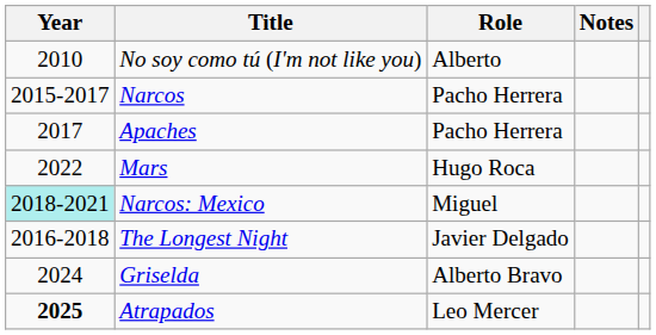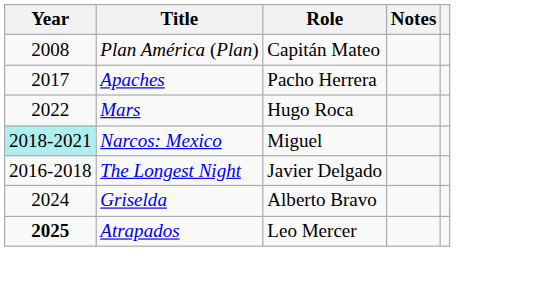+ row: 2008 | Plan América (Plan) | Capitán Mateo
- row: 2010 | No soy como tú (I'm not like you) | Alberto
- row: 2015-2017 | Narcos | Pacho Herrera
